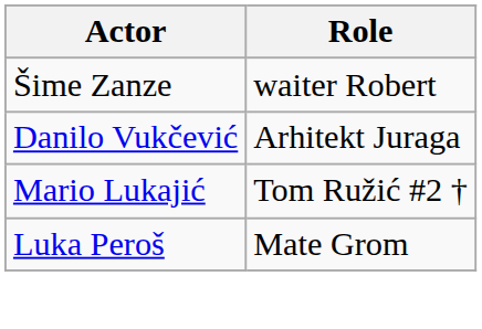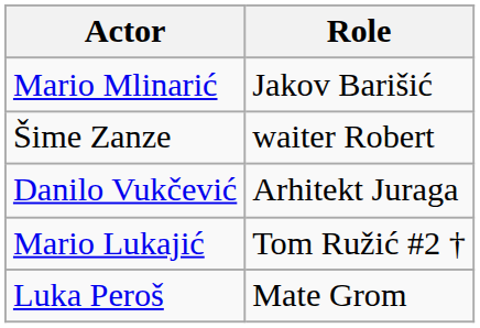+ row: Mario Mlinarić | Jakov Barišić
